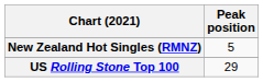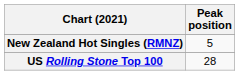US Rolling Stone Top 100 | Peak position: 29 -> 28
